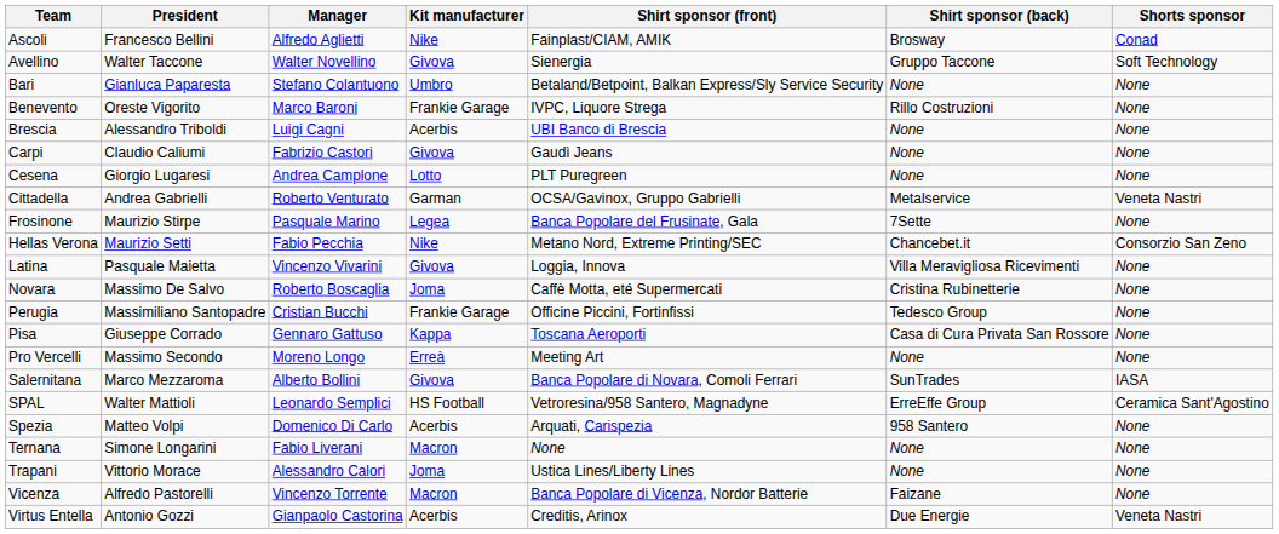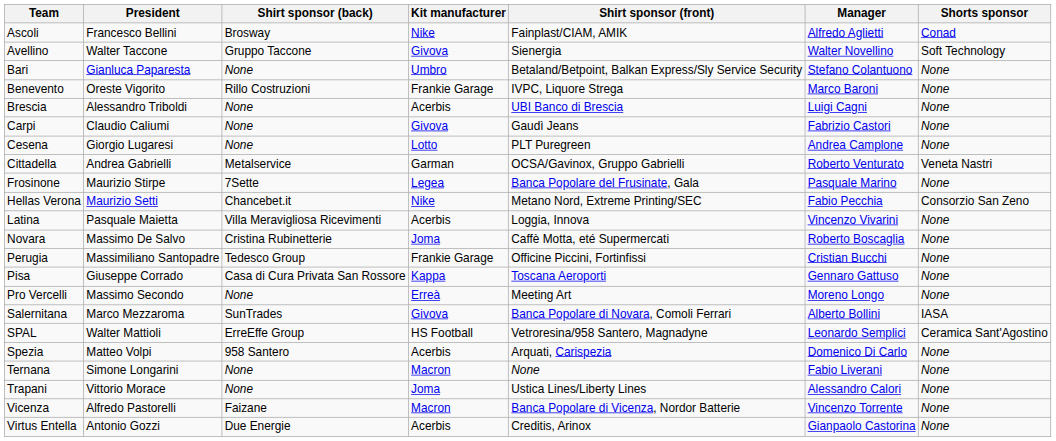columns swapped: Manager <-> Shirt sponsor (back)
Latina | Kit manufacturer: Givova -> Acerbis
Virtus Entella | Shorts sponsor: Veneta Nastri -> None
